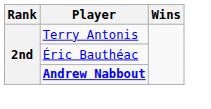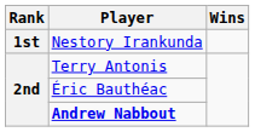+ row: 1st | Nestory Irankunda
